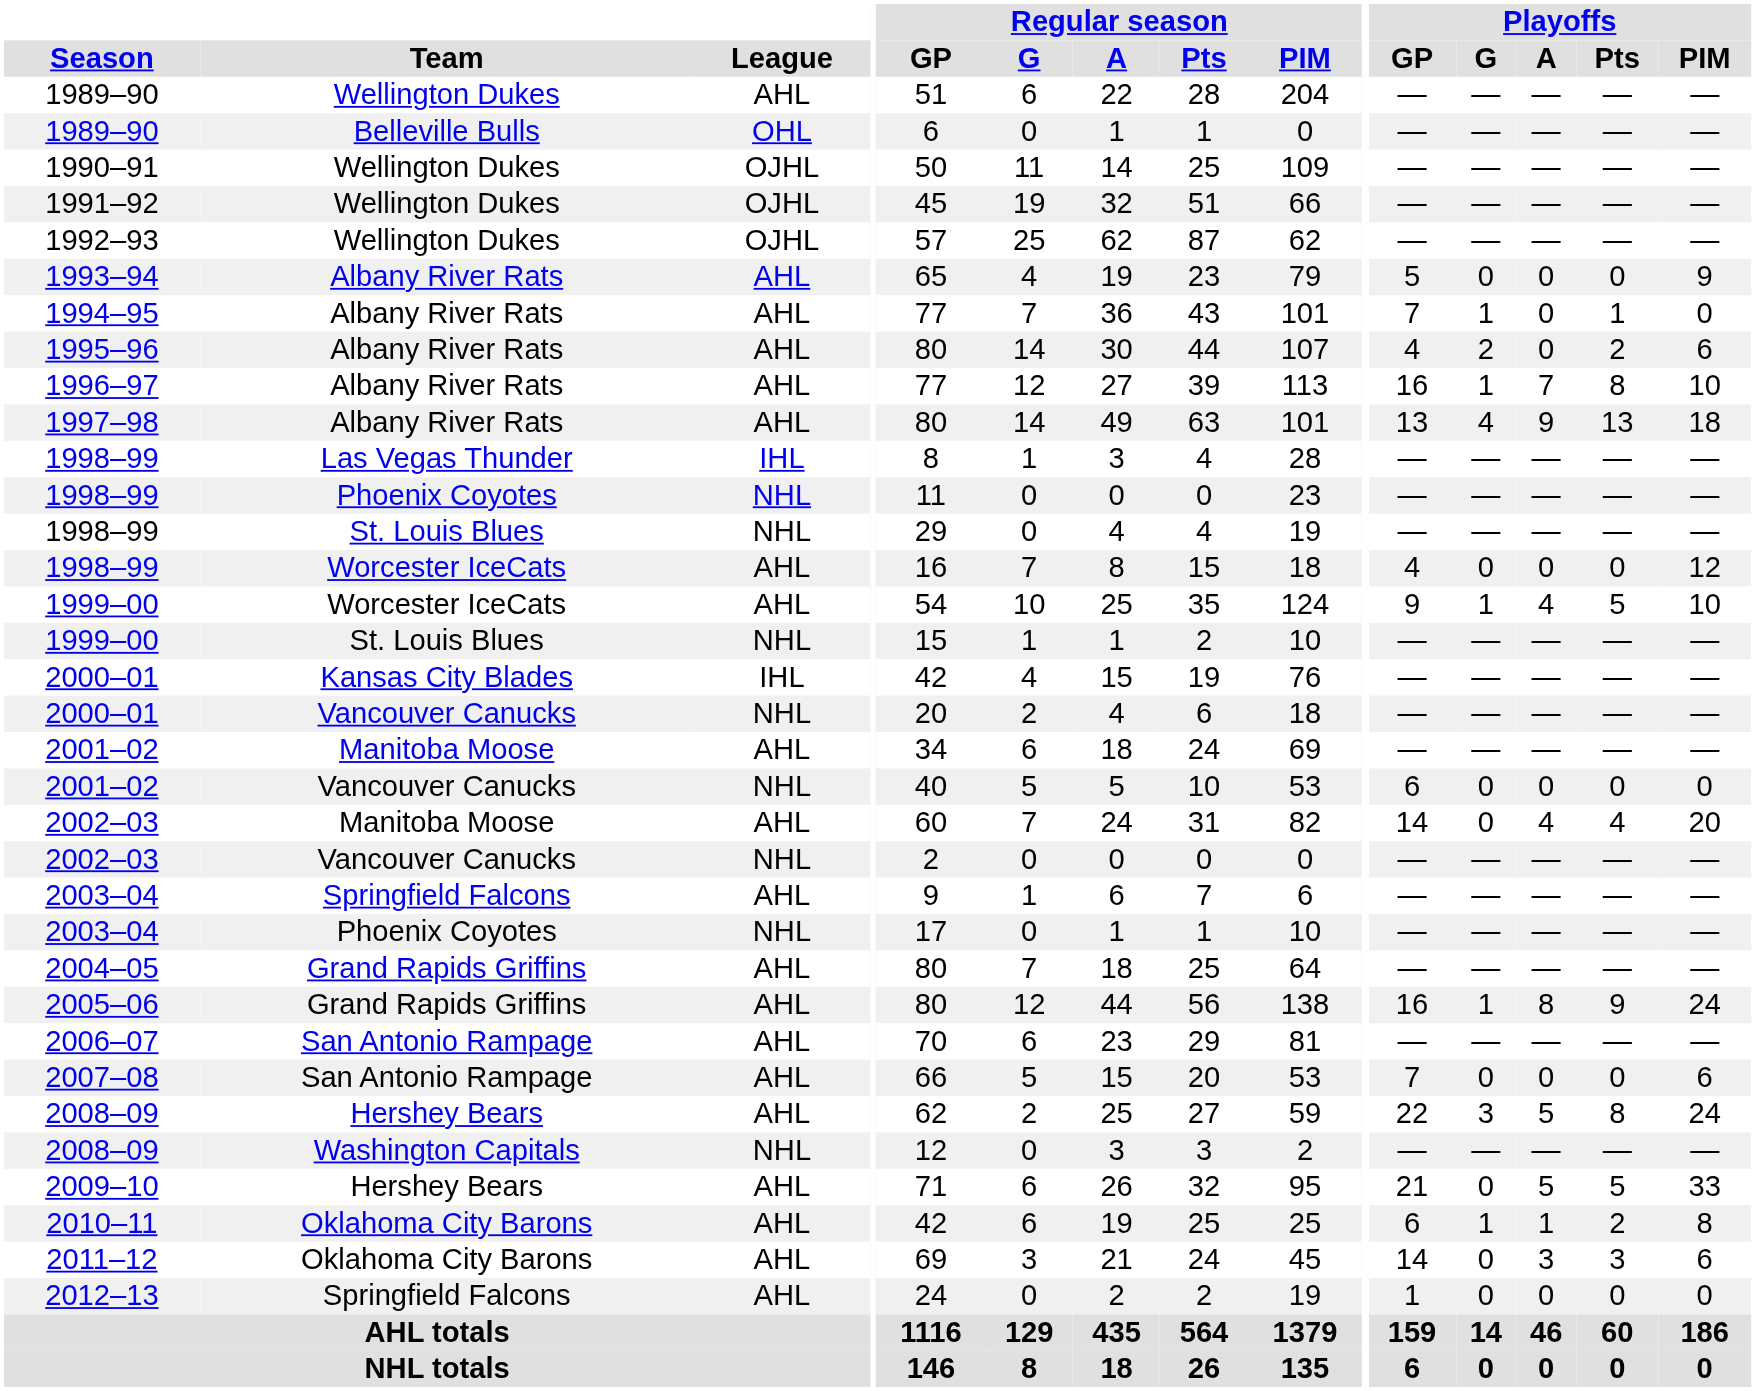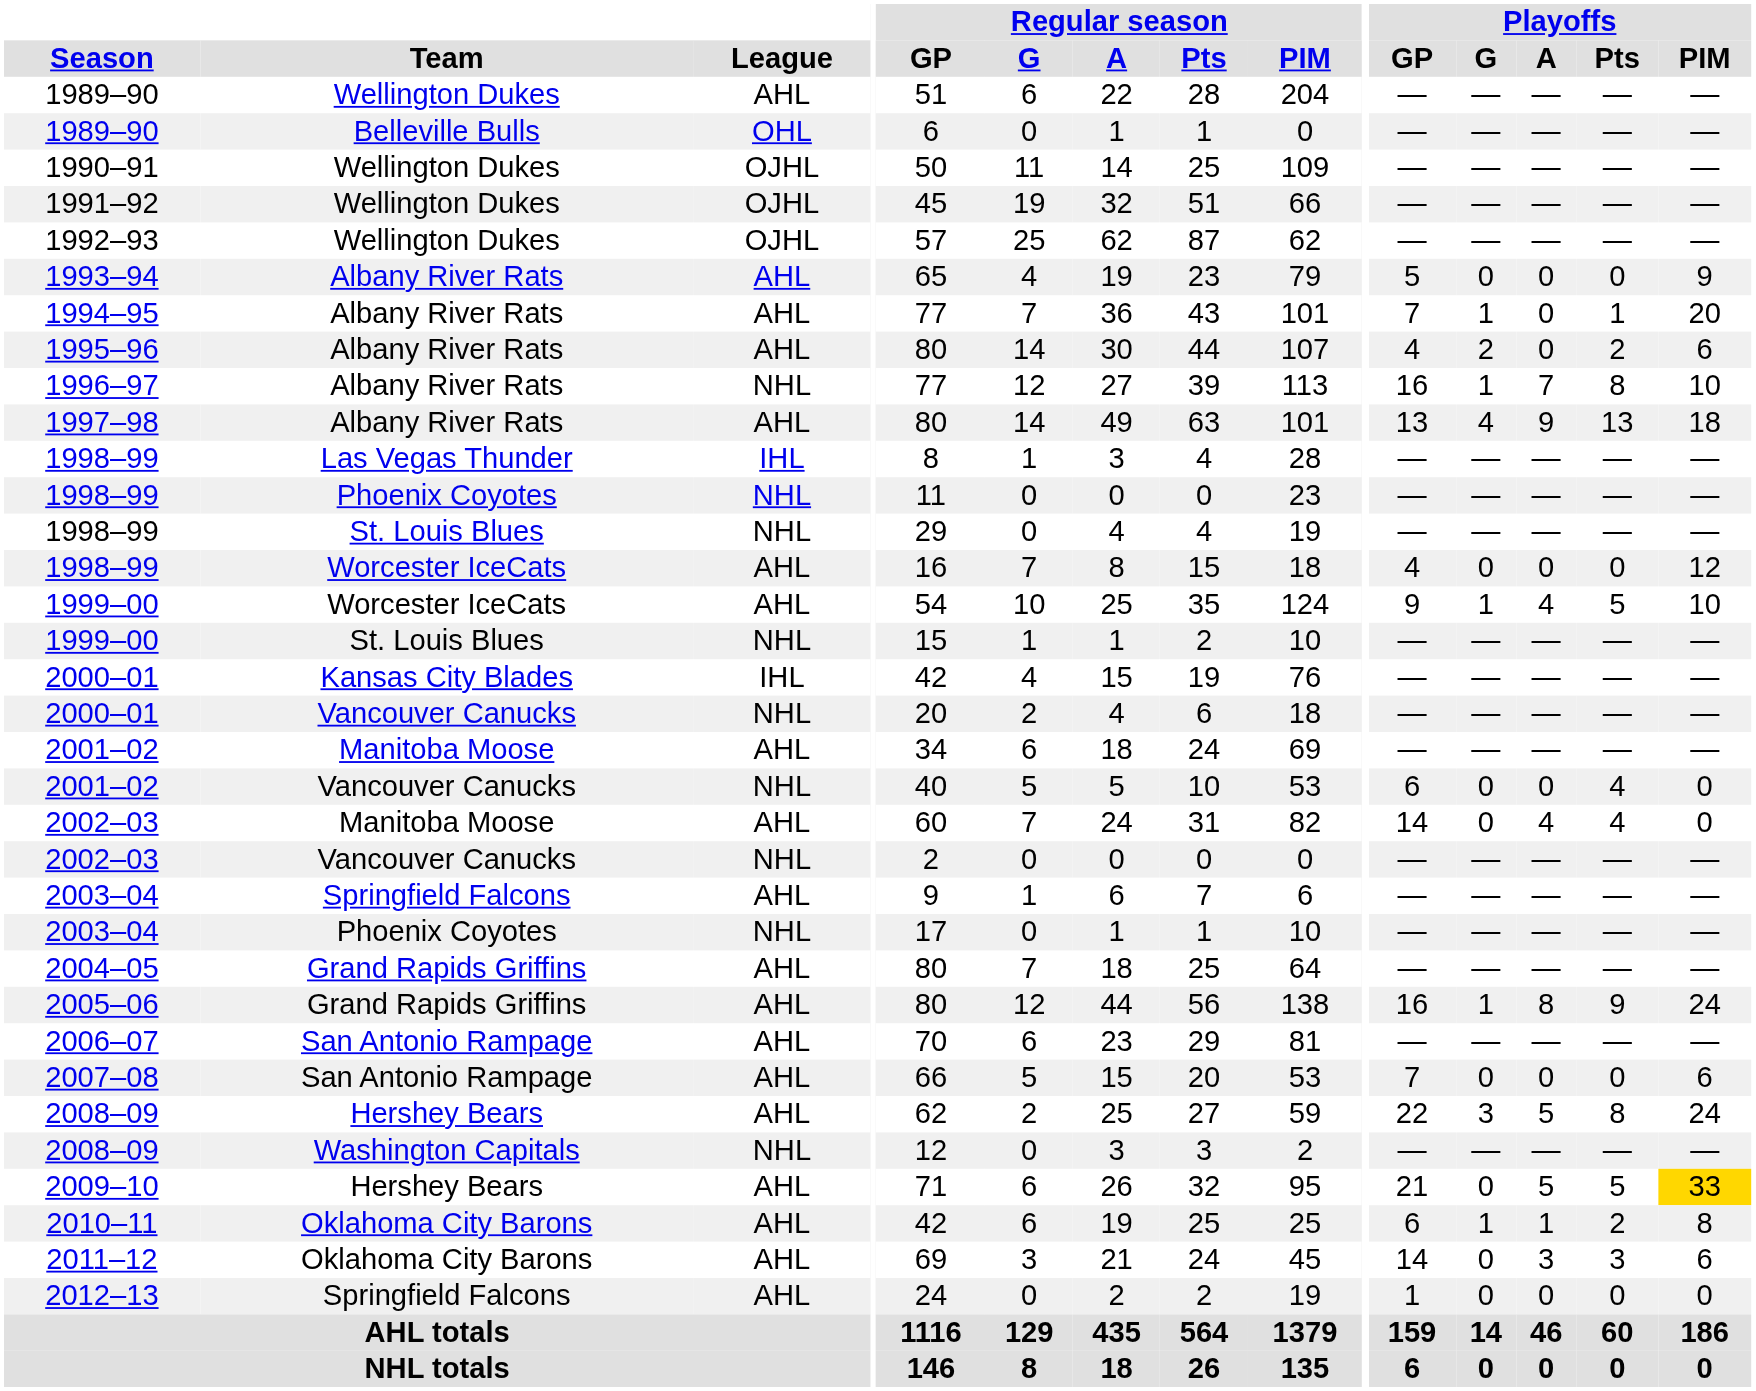1994–95 | Playoffs / PIM: 0 -> 20
1996–97 | League: AHL -> NHL
2001–02 / Vancouver Canucks | Playoffs / Pts: 0 -> 4
2002–03 / Manitoba Moose | Playoffs / PIM: 20 -> 0
2009–10 | Playoffs / PIM: no background -> gold background
